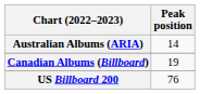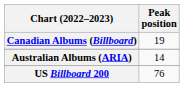rows swapped: Australian Albums (ARIA) <-> Canadian Albums (Billboard)
